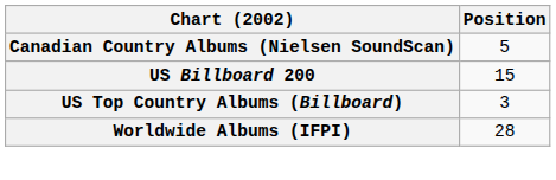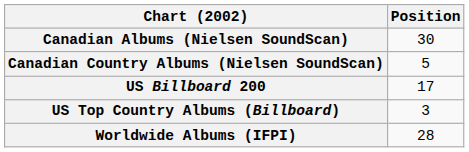+ row: Canadian Albums (Nielsen SoundScan) | 30
US Billboard 200 | Position: 15 -> 17
